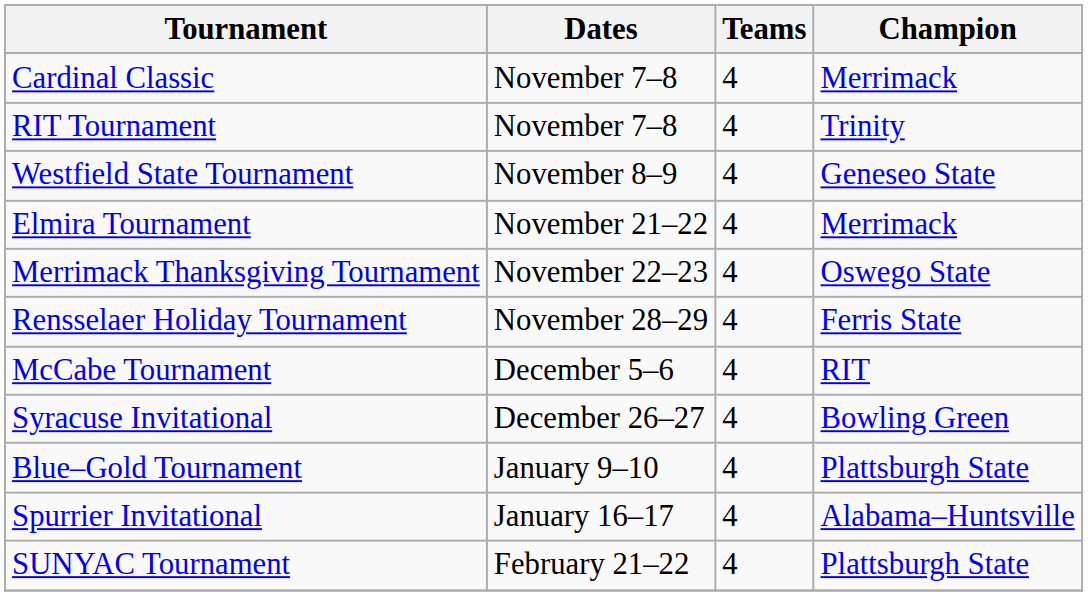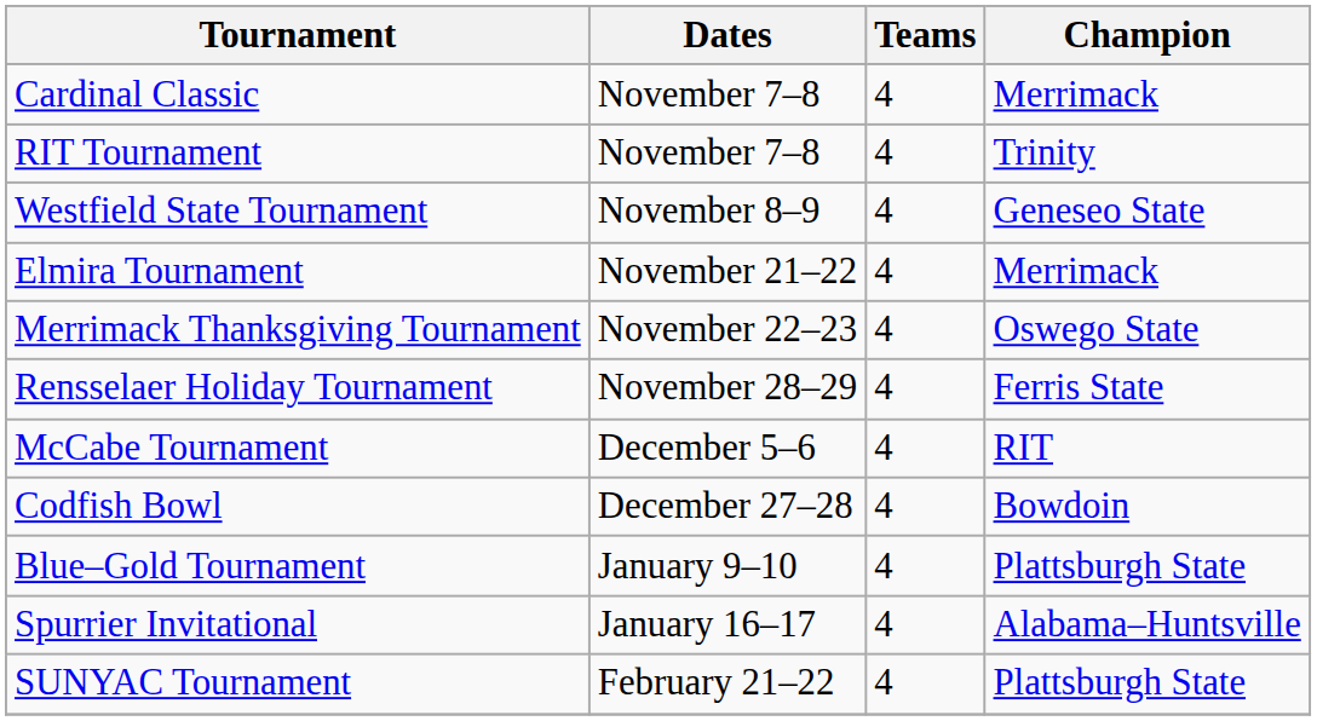- row: Syracuse Invitational | December 26–27 | 4 | Bowling Green
+ row: Codfish Bowl | December 27–28 | 4 | Bowdoin
